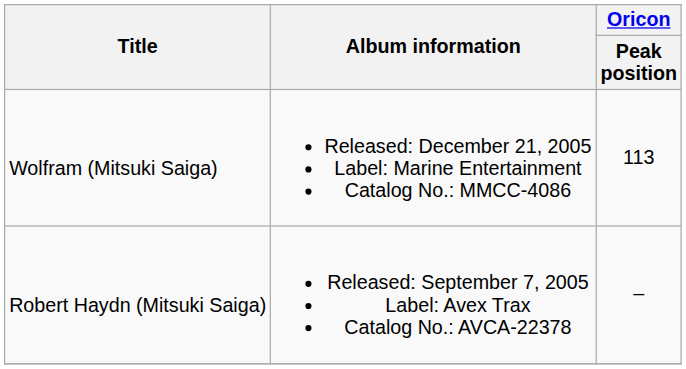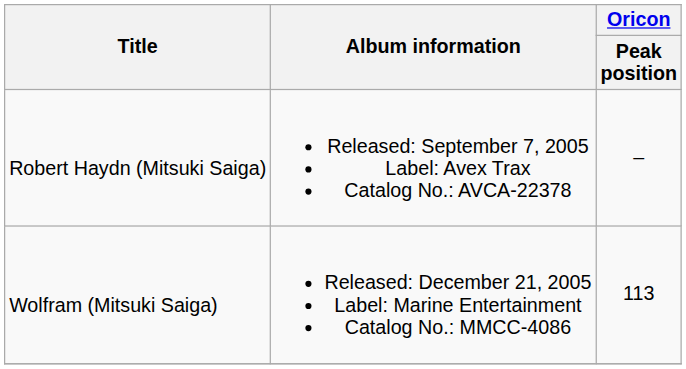rows swapped: Robert Haydn (Mitsuki Saiga) <-> Wolfram (Mitsuki Saiga)
